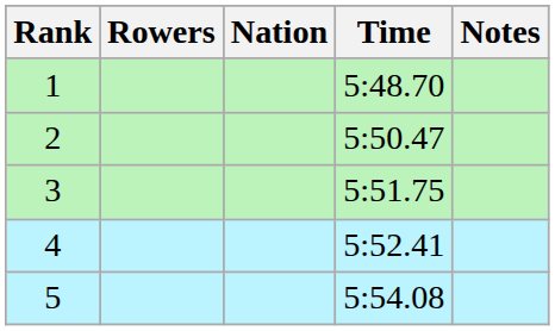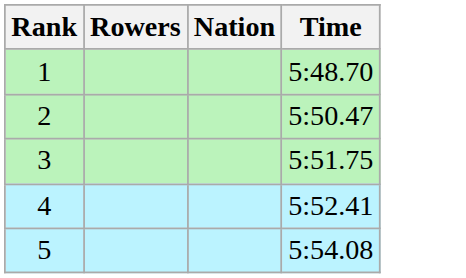- column: Notes
